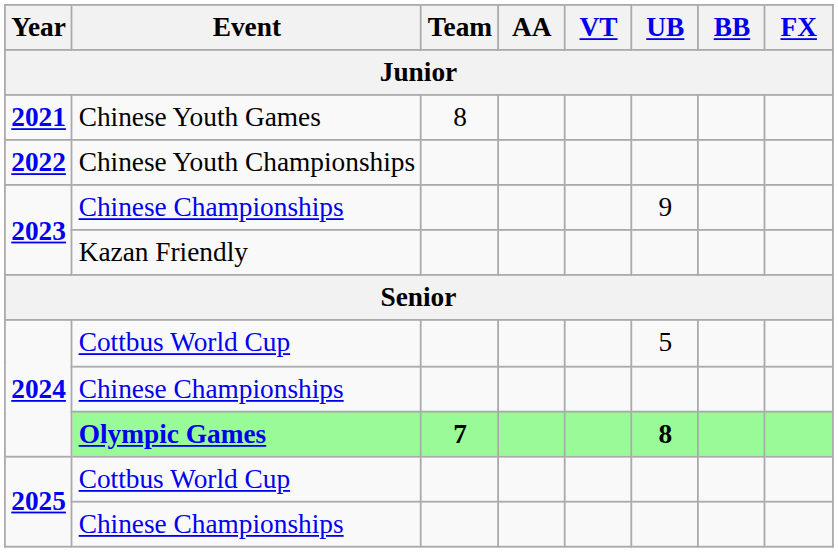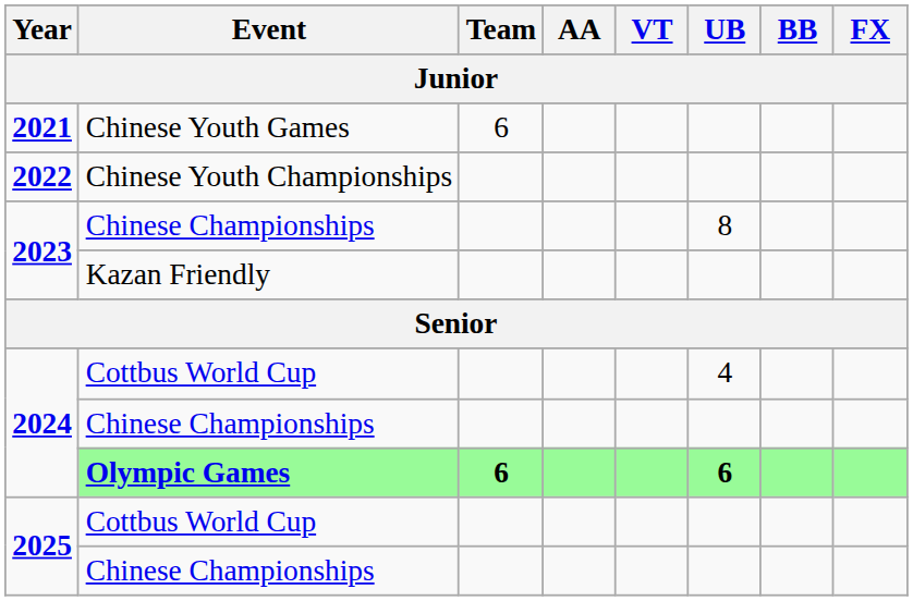Chinese Youth Games | Team: 8 -> 6
2023 / Chinese Championships | UB: 9 -> 8
2024 / Cottbus World Cup | UB: 5 -> 4
Olympic Games | Team: 7 -> 6
Olympic Games | UB: 8 -> 6
